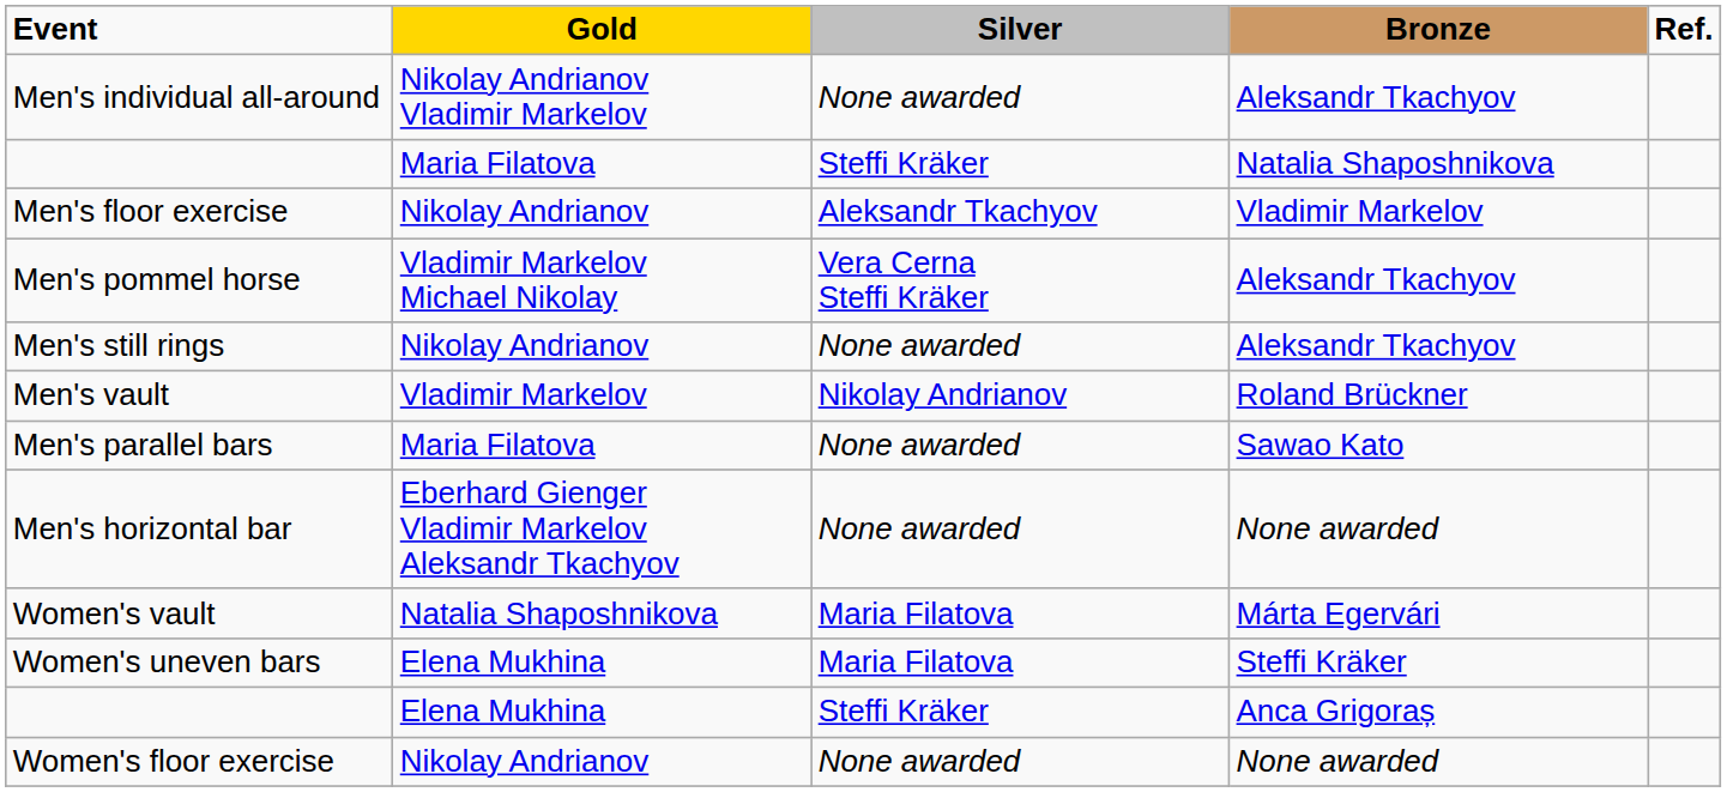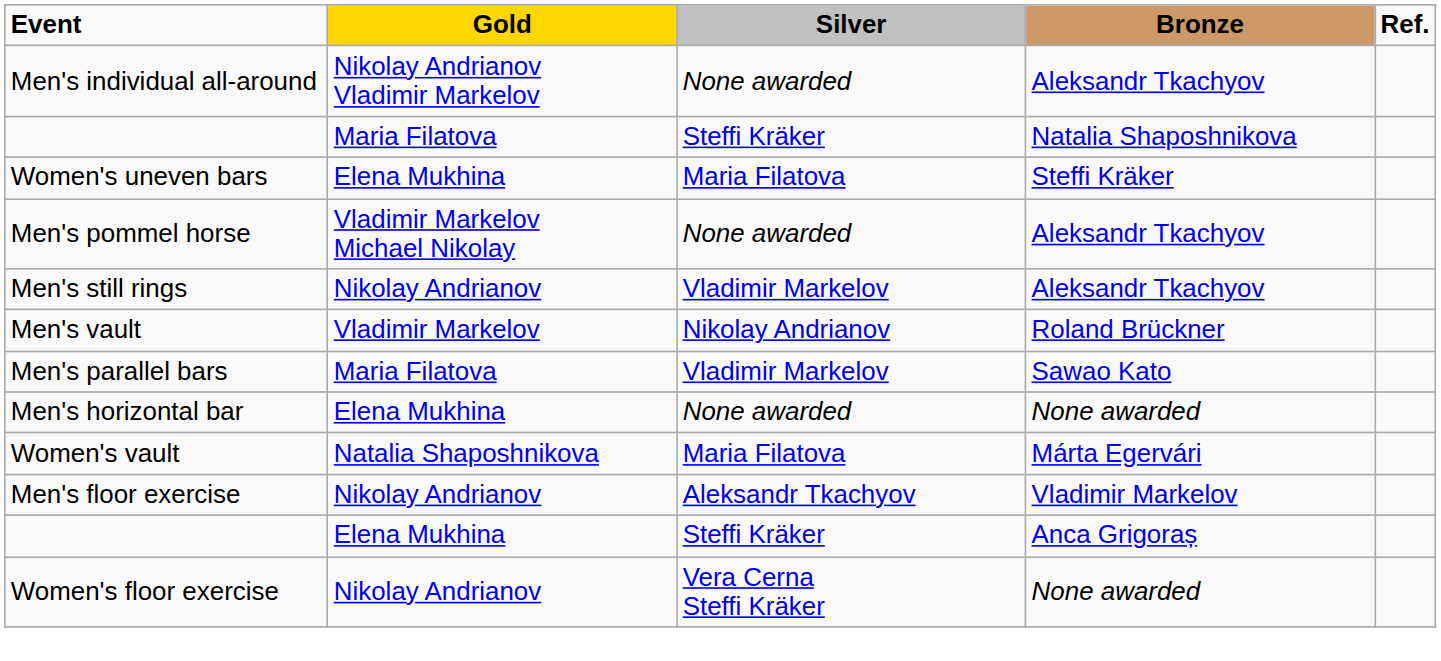rows swapped: Men's floor exercise <-> Women's uneven bars
Men's pommel horse | Silver: Vera Cerna Steffi Kräker -> None awarded
Men's still rings | Silver: None awarded -> Vladimir Markelov
Men's parallel bars | Silver: None awarded -> Vladimir Markelov
Men's horizontal bar | Gold: Eberhard Gienger Vladimir Markelov Aleksandr Tkachyov -> Elena Mukhina
Women's floor exercise | Silver: None awarded -> Vera Cerna Steffi Kräker
